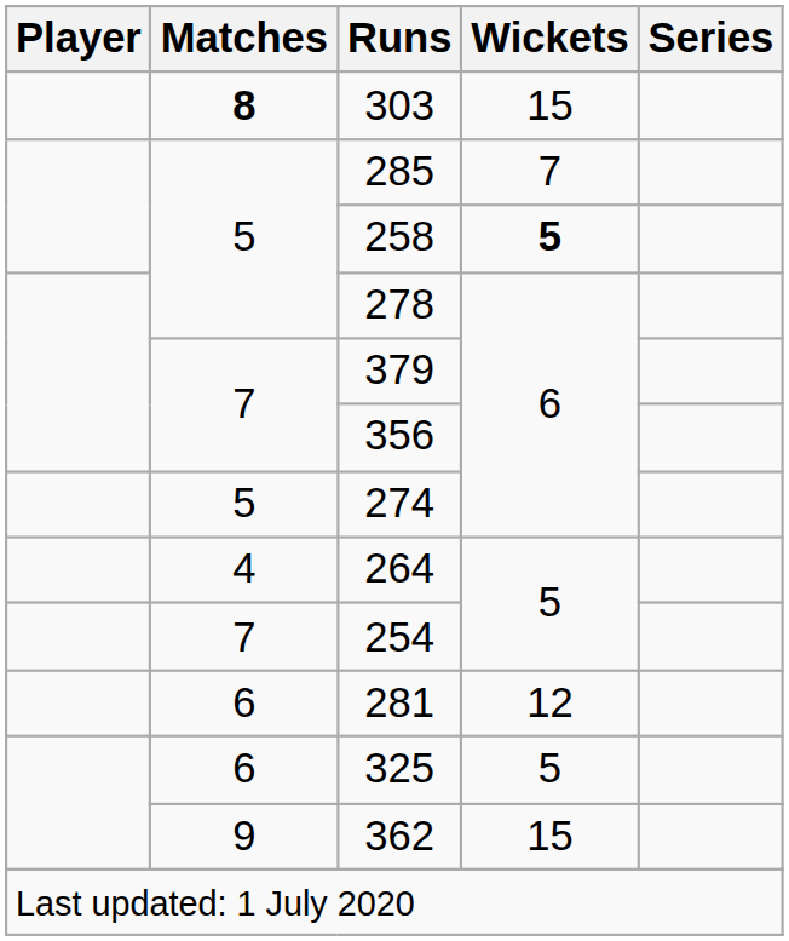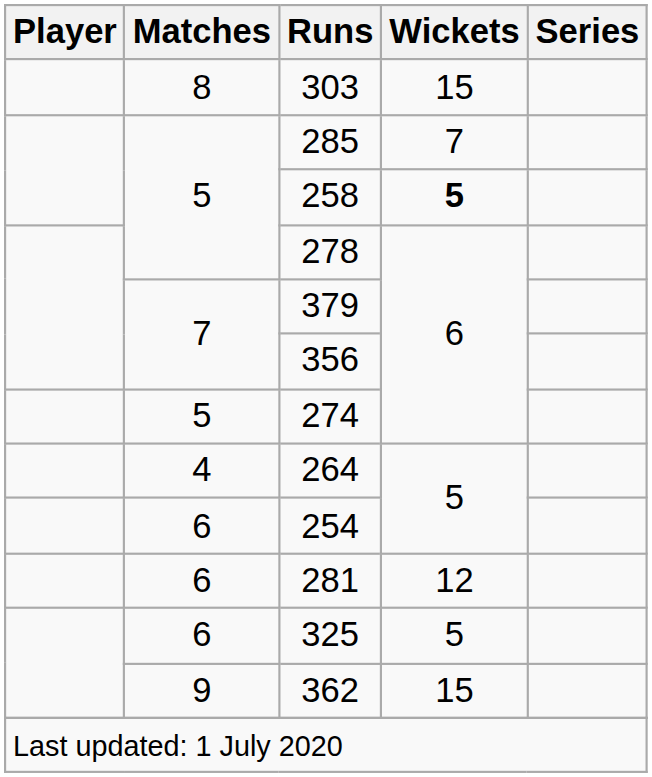303 | Matches: bold -> normal
254 | Matches: 7 -> 6
